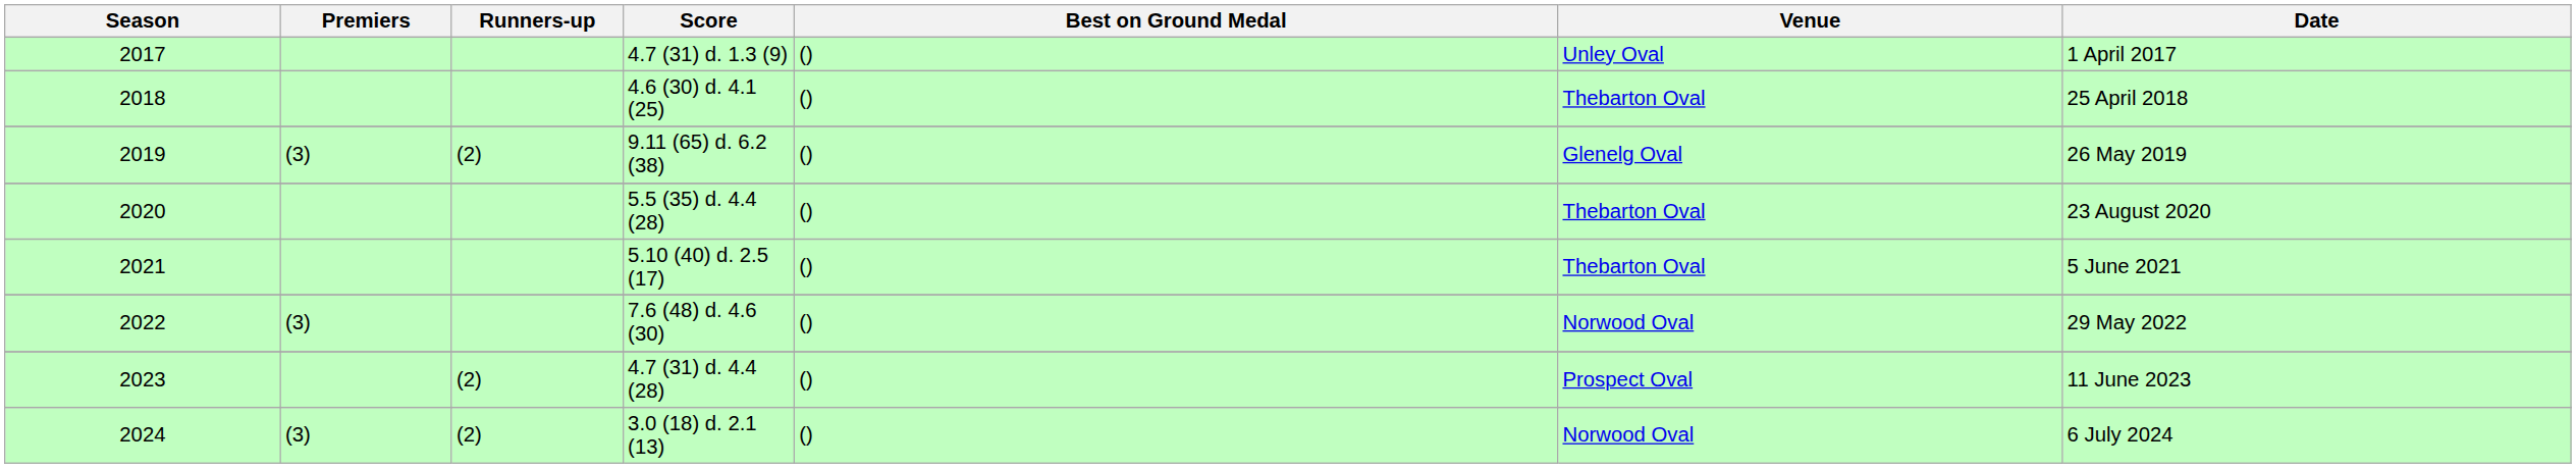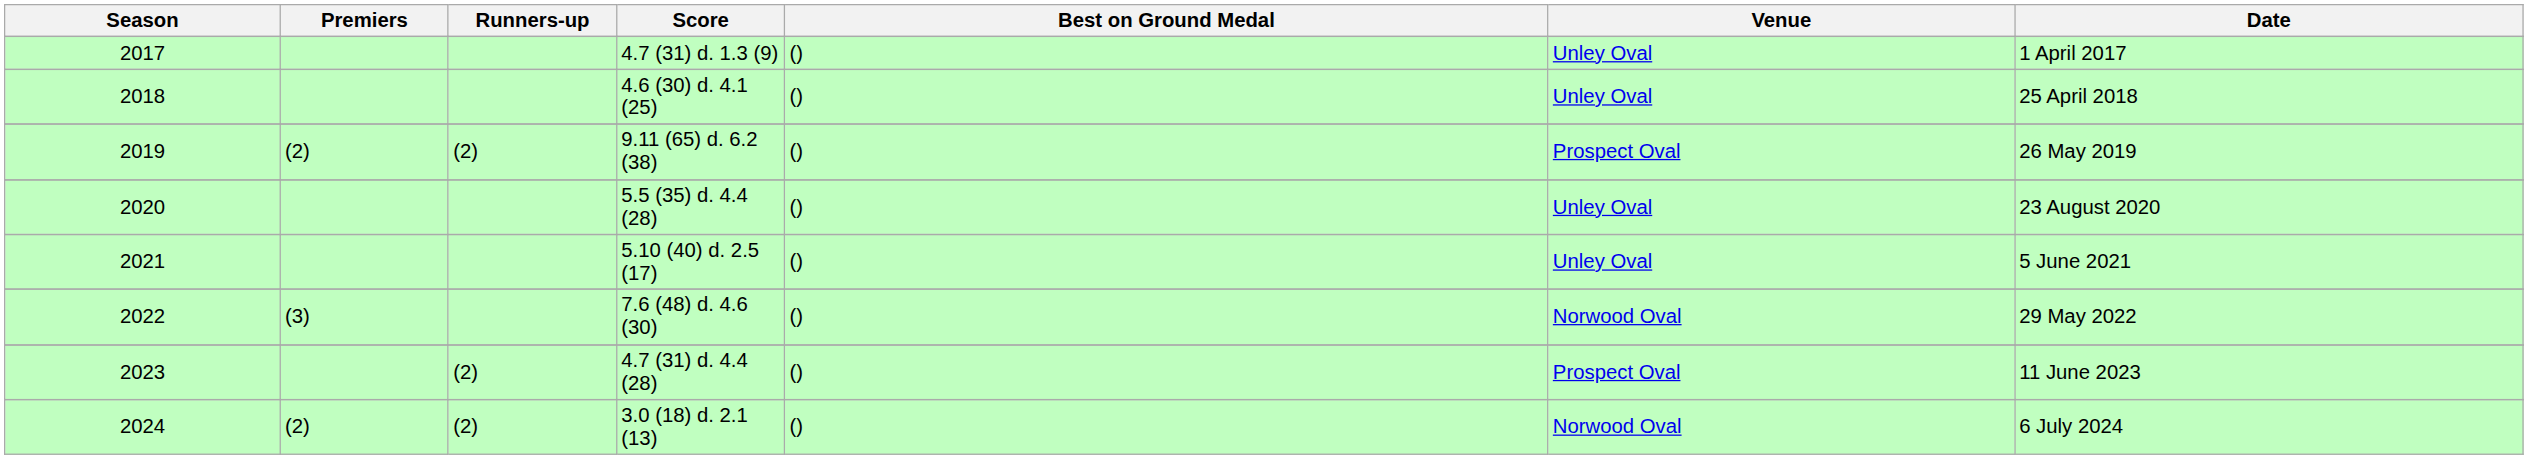2018 | Venue: Thebarton Oval -> Unley Oval
2019 | Premiers: (3) -> (2)
2019 | Venue: Glenelg Oval -> Prospect Oval
2020 | Venue: Thebarton Oval -> Unley Oval
2021 | Venue: Thebarton Oval -> Unley Oval
2024 | Premiers: (3) -> (2)
